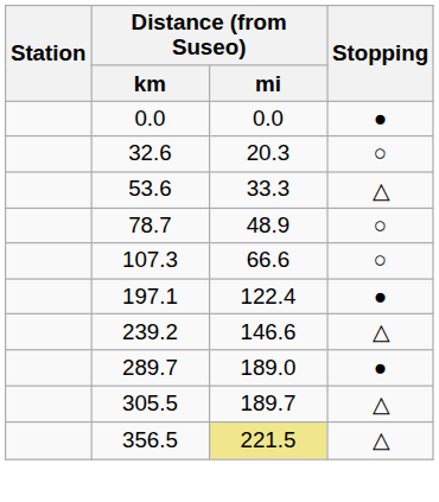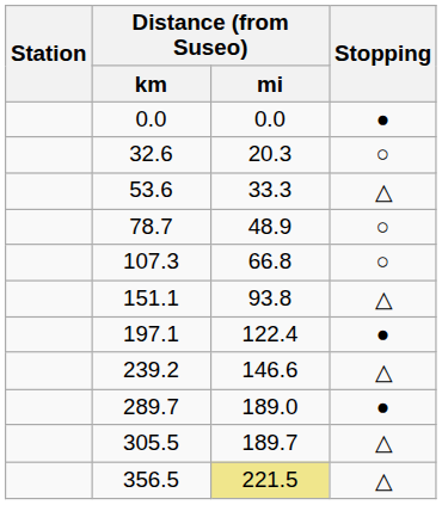107.3 | Distance (from Suseo) / mi: 66.6 -> 66.8
+ row: 151.1 | 93.8 | △
